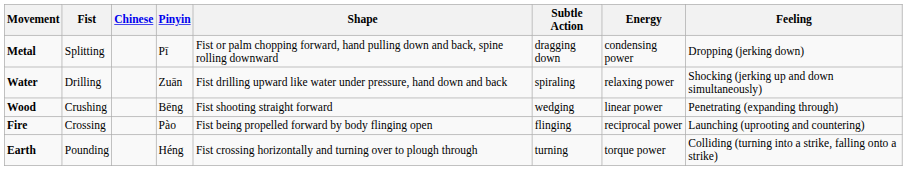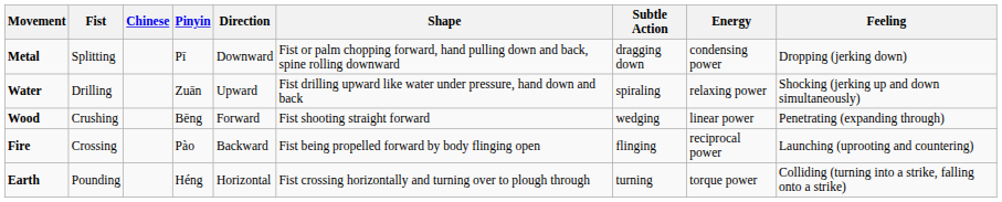+ column: Direction | Downward | Upward | Forward | Backward | Horizontal
